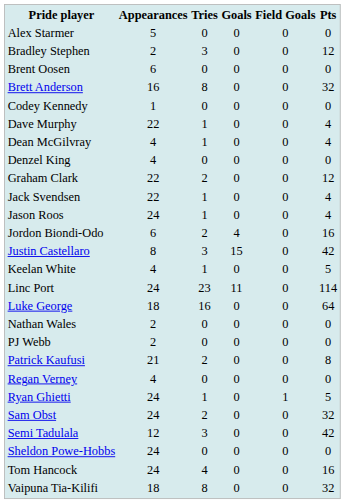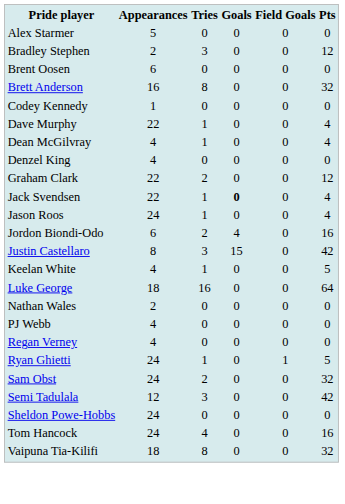Jack Svendsen | Goals: normal -> bold
- row: Linc Port | 24 | 23 | 11 | 0 | 114
PJ Webb | Appearances: 2 -> 4
- row: Patrick Kaufusi | 21 | 2 | 0 | 0 | 8
